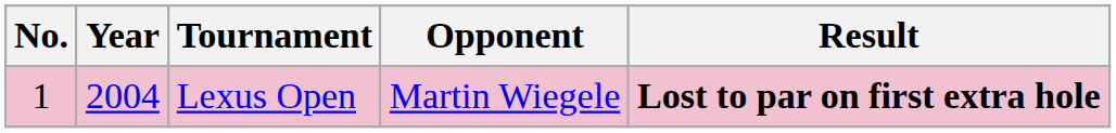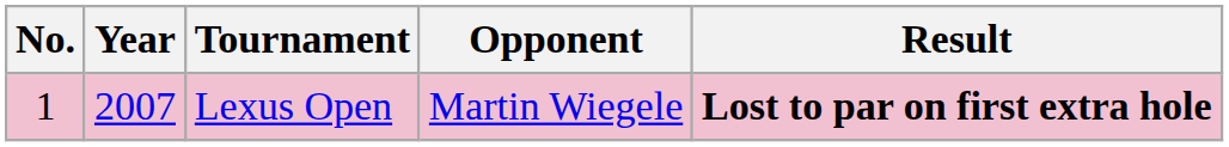Lexus Open | Year: 2004 -> 2007
